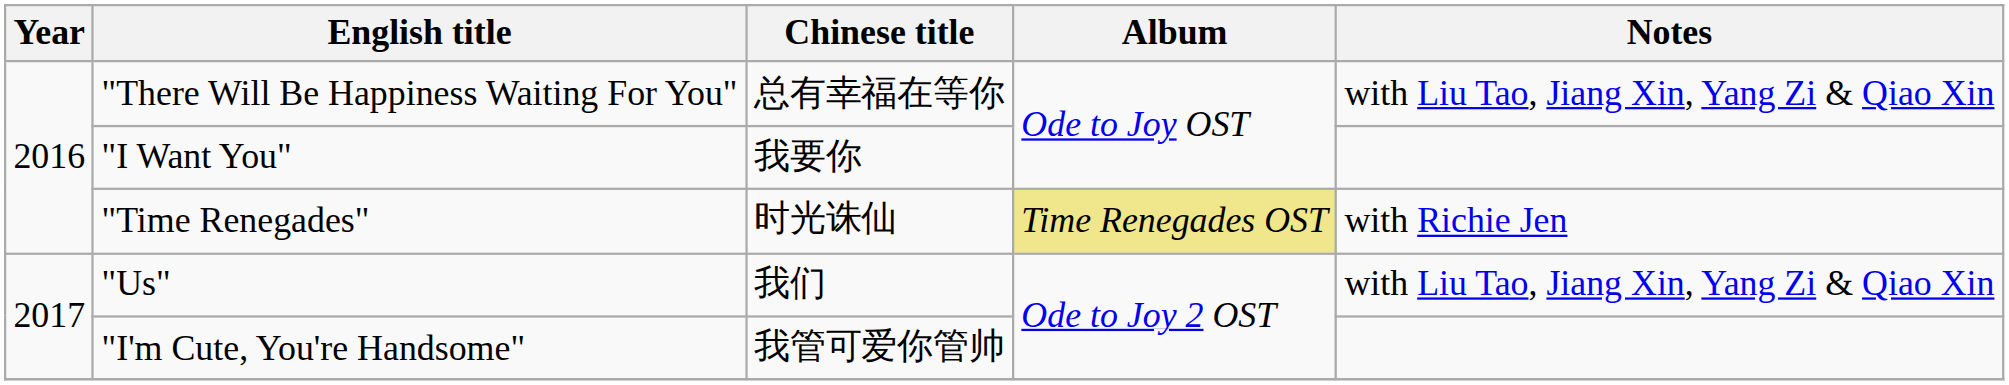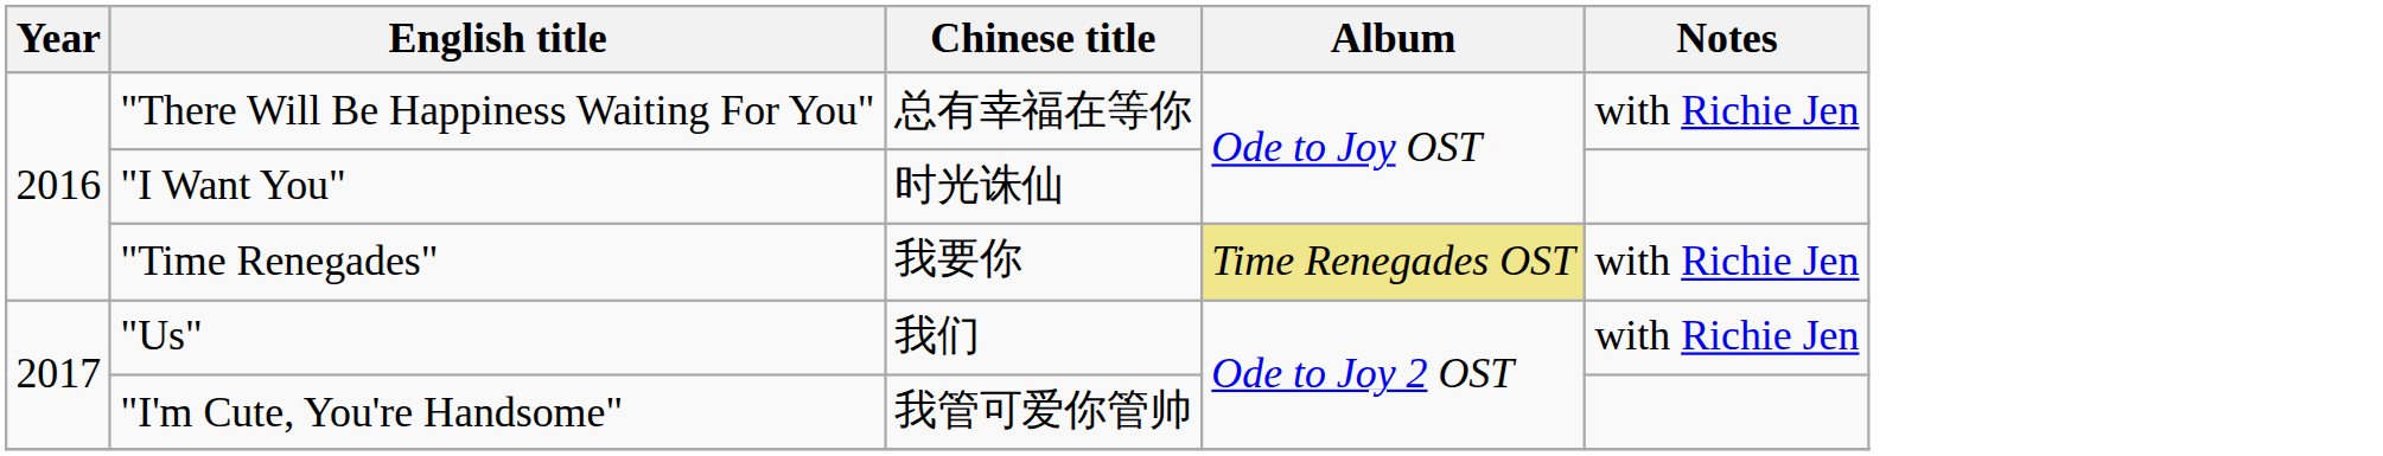"There Will Be Happiness Waiting For You" | Notes: with Liu Tao, Jiang Xin, Yang Zi & Qiao Xin -> with Richie Jen
"I Want You" | Chinese title: 我要你 -> 时光诛仙
"Time Renegades" | Chinese title: 时光诛仙 -> 我要你
"Us" | Notes: with Liu Tao, Jiang Xin, Yang Zi & Qiao Xin -> with Richie Jen
